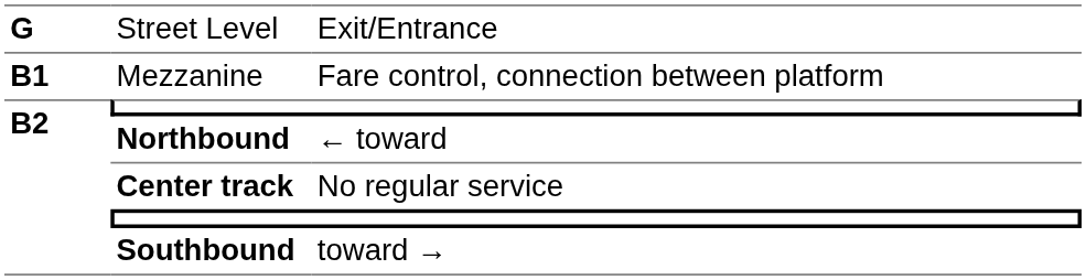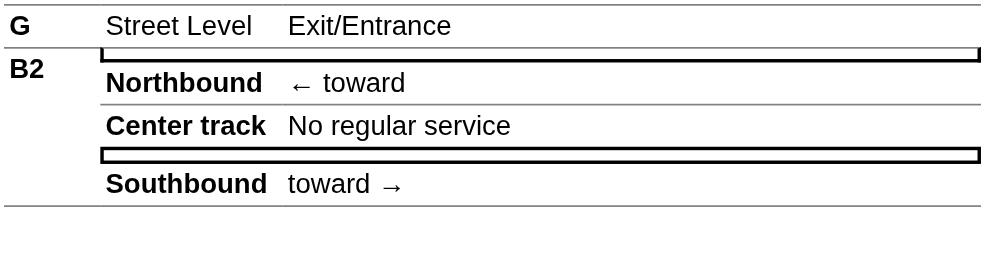- row: B1 | Mezzanine | Fare control, connection between platform
